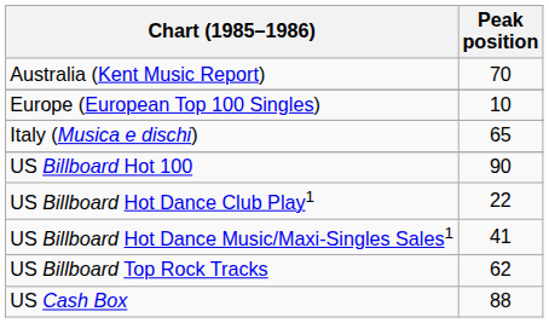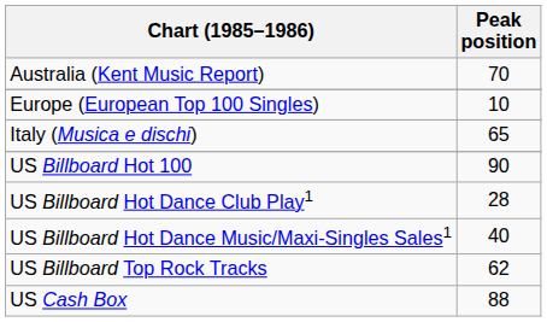US Billboard Hot Dance Club Play1 | Peak position: 22 -> 28
US Billboard Hot Dance Music/Maxi-Singles Sales1 | Peak position: 41 -> 40
